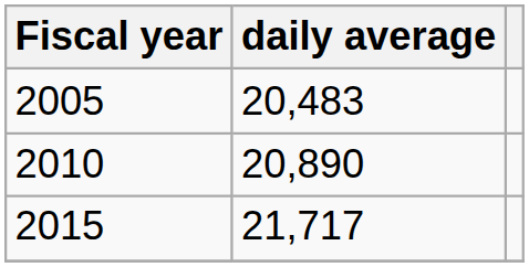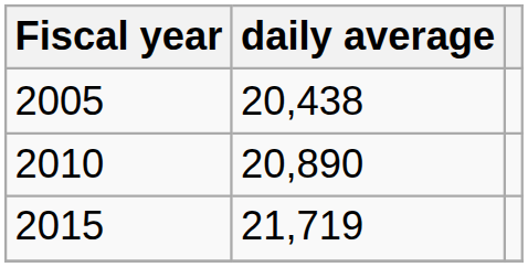2005 | daily average: 20,483 -> 20,438
2015 | daily average: 21,717 -> 21,719
